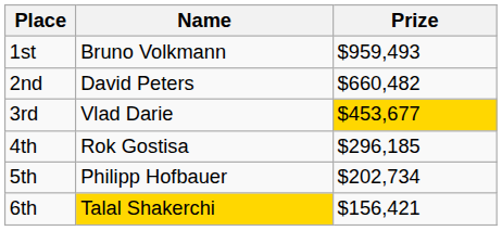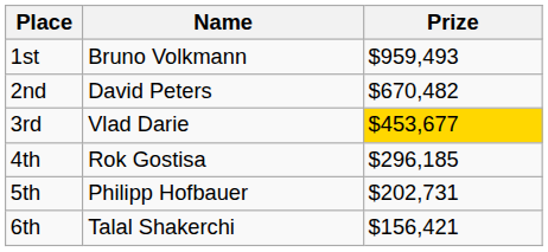2nd | Prize: $660,482 -> $670,482
5th | Prize: $202,734 -> $202,731
6th | Name: gold background -> no background
